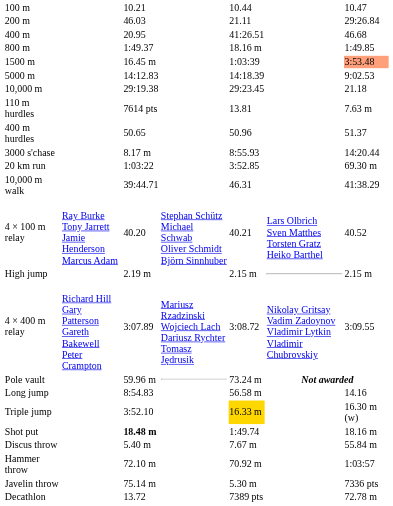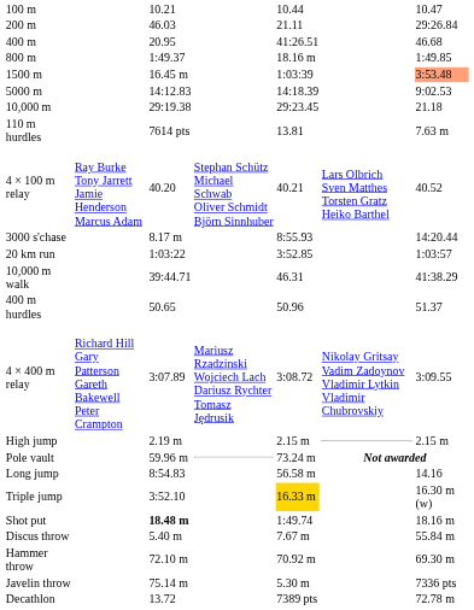rows swapped: 400 m hurdles <-> 4 × 100 m relay
20 km run | column 7: 69.30 m -> 1:03:57
rows swapped: 4 × 400 m relay <-> High jump
Hammer throw | column 7: 1:03:57 -> 69.30 m
